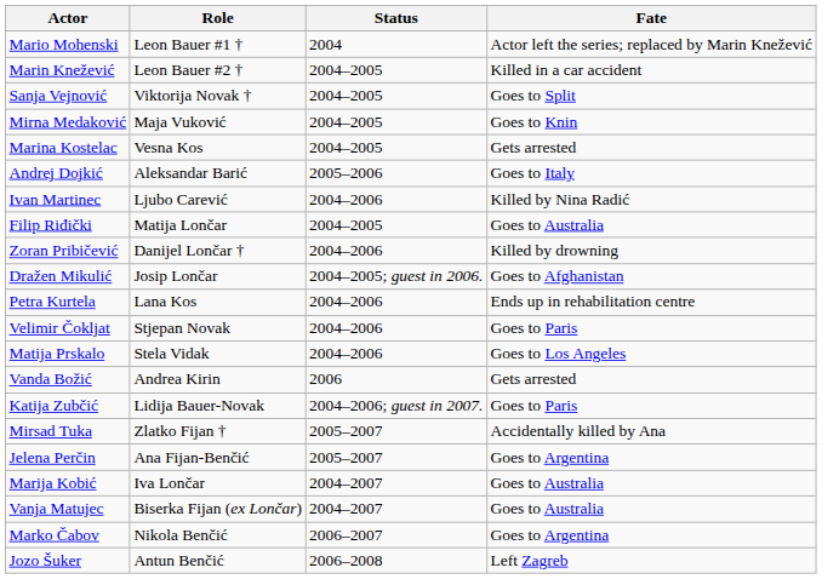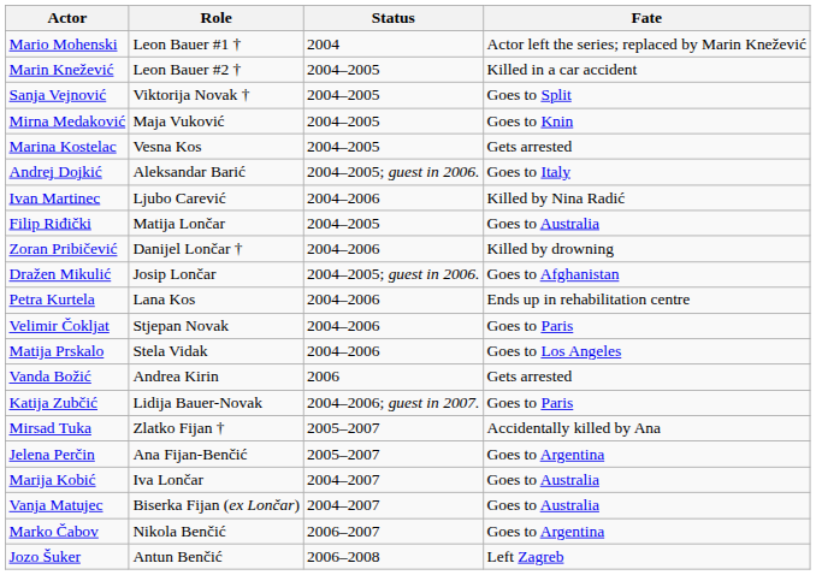Andrej Dojkić | Status: 2005–2006 -> 2004–2005; guest in 2006.
